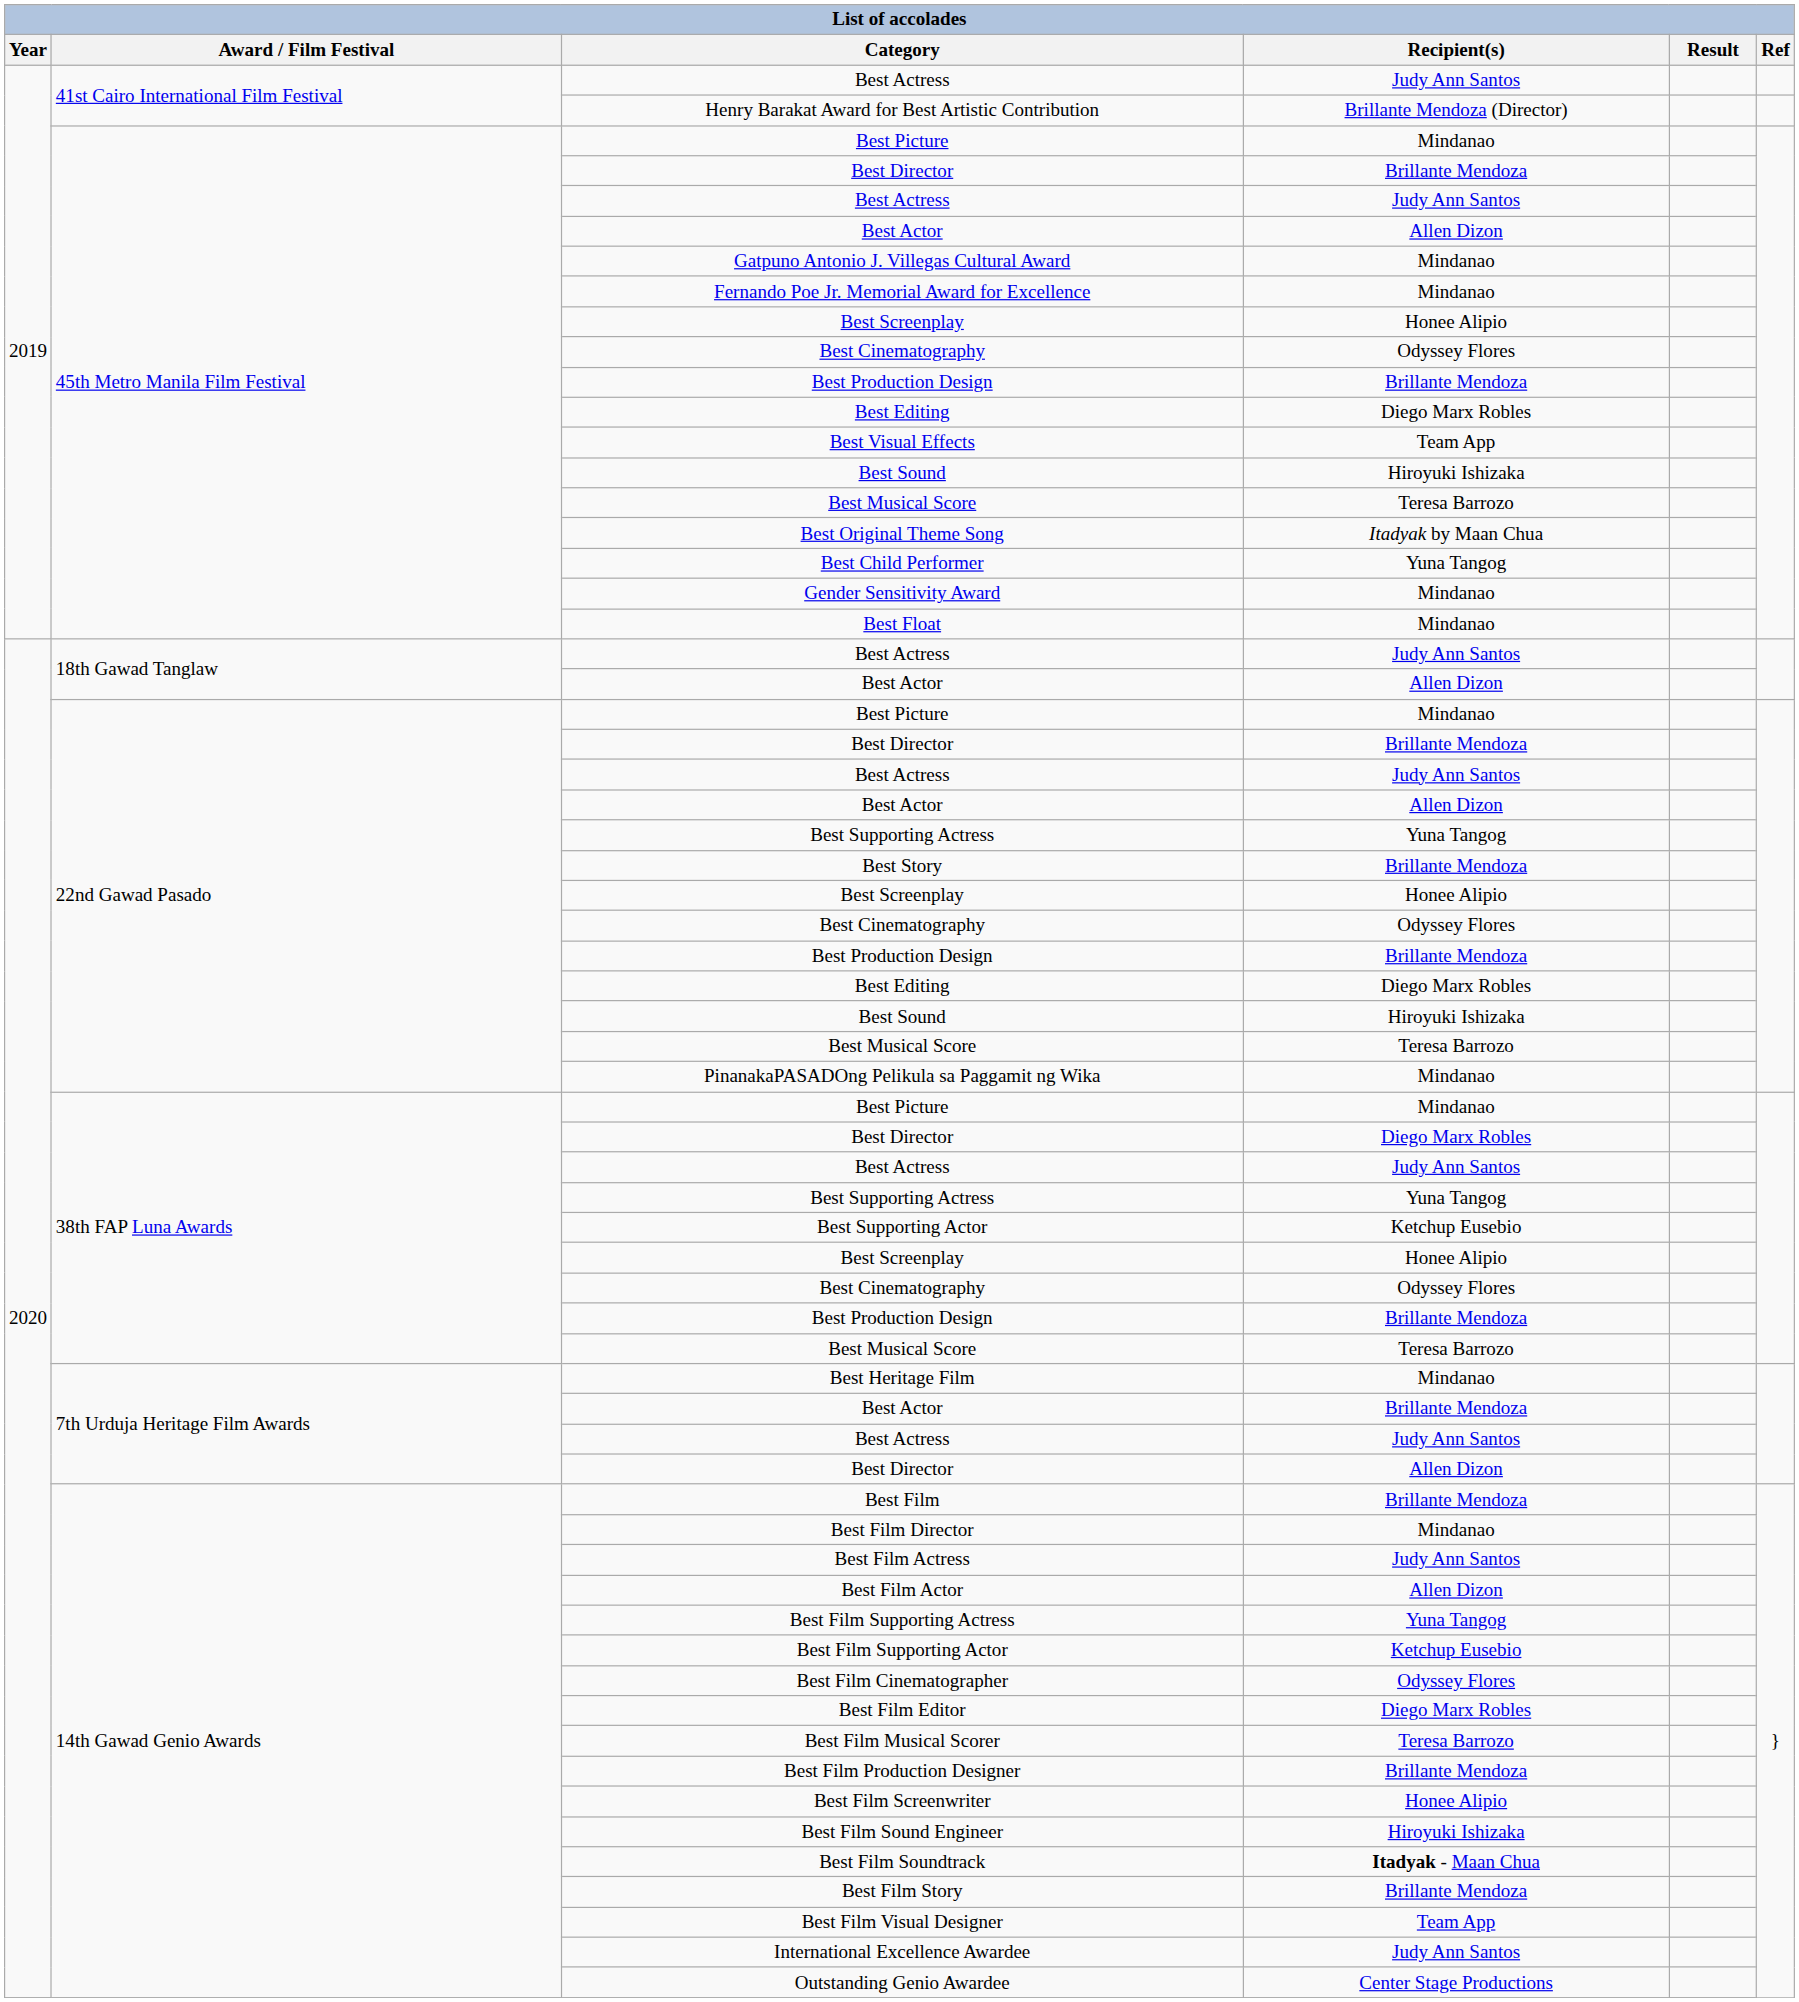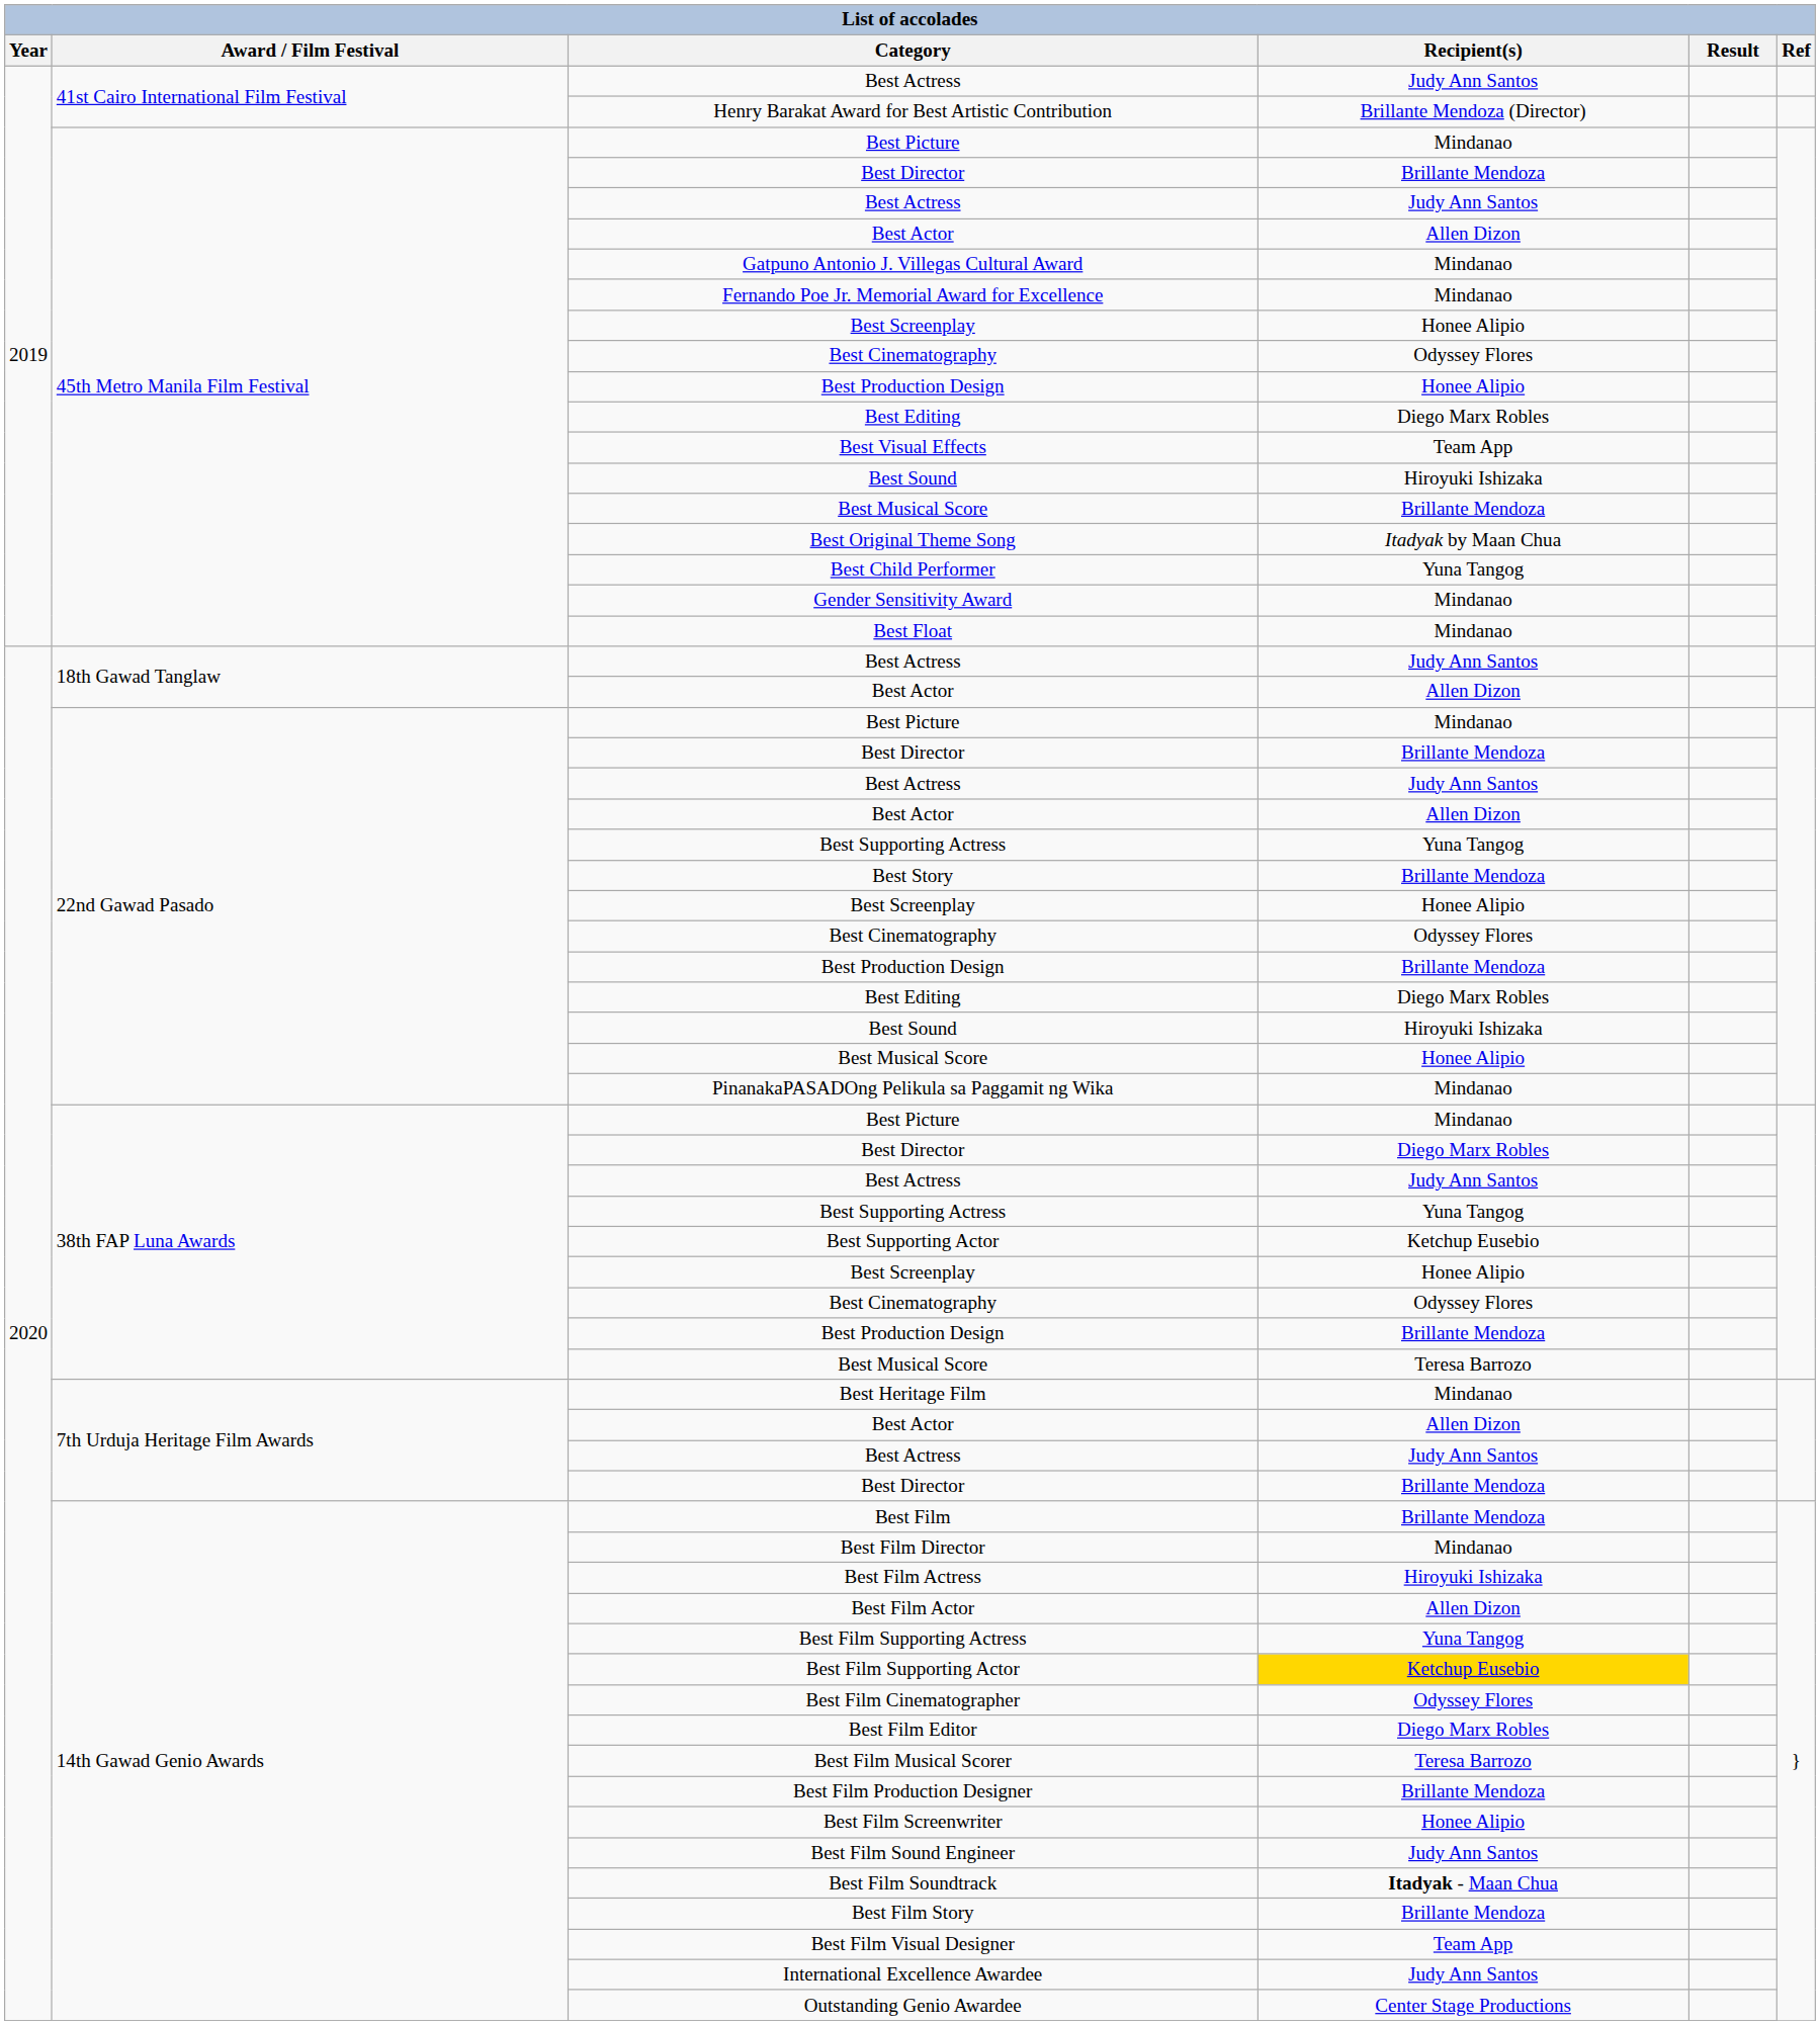45th Metro Manila Film Festival / Best Production Design | Recipient(s): Brillante Mendoza -> Honee Alipio
45th Metro Manila Film Festival / Best Musical Score | Recipient(s): Teresa Barrozo -> Brillante Mendoza
22nd Gawad Pasado / Best Musical Score | Recipient(s): Teresa Barrozo -> Honee Alipio
7th Urduja Heritage Film Awards / Best Actor | Recipient(s): Brillante Mendoza -> Allen Dizon
7th Urduja Heritage Film Awards / Best Director | Recipient(s): Allen Dizon -> Brillante Mendoza
Best Film Actress | Recipient(s): Judy Ann Santos -> Hiroyuki Ishizaka
Best Film Supporting Actor | Recipient(s): no background -> gold background
Best Film Sound Engineer | Recipient(s): Hiroyuki Ishizaka -> Judy Ann Santos
